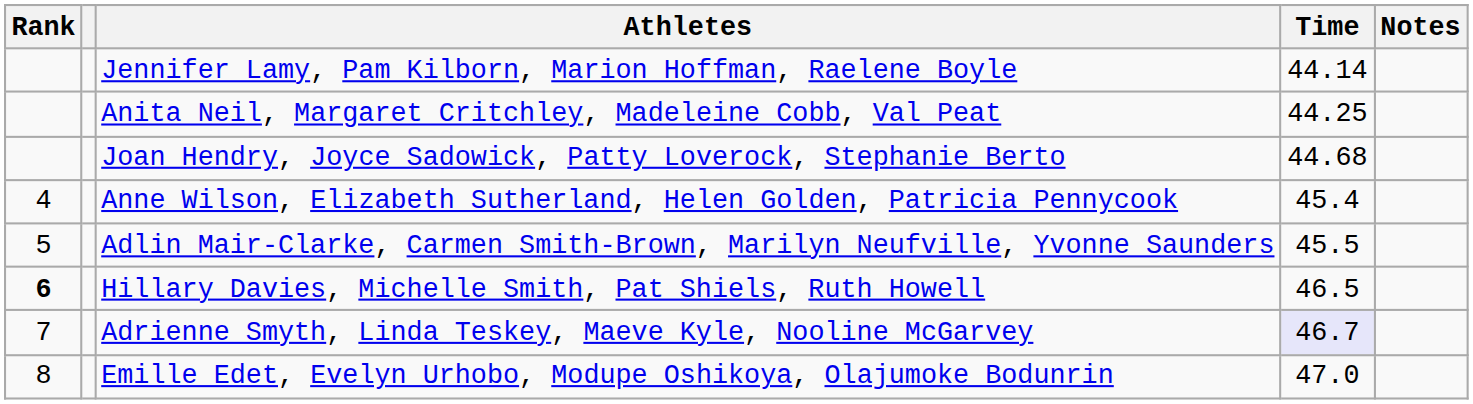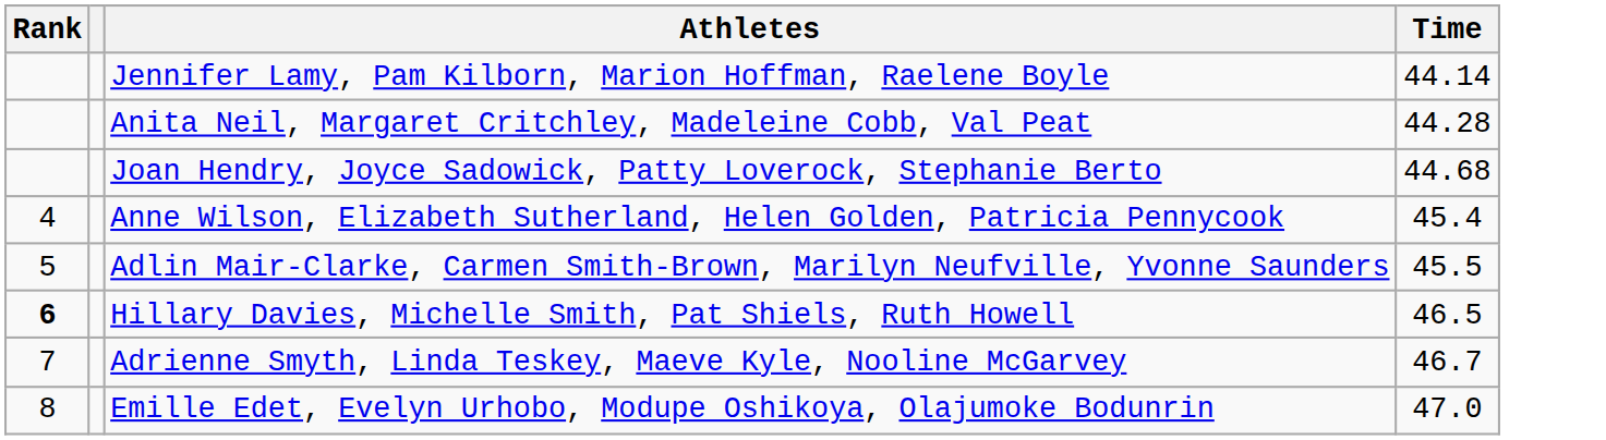- column: Notes
Anita Neil, Margaret Critchley, Madeleine Cobb, Val Peat | Time: 44.25 -> 44.28
Adrienne Smyth, Linda Teskey, Maeve Kyle, Nooline McGarvey | Time: lavender background -> no background
